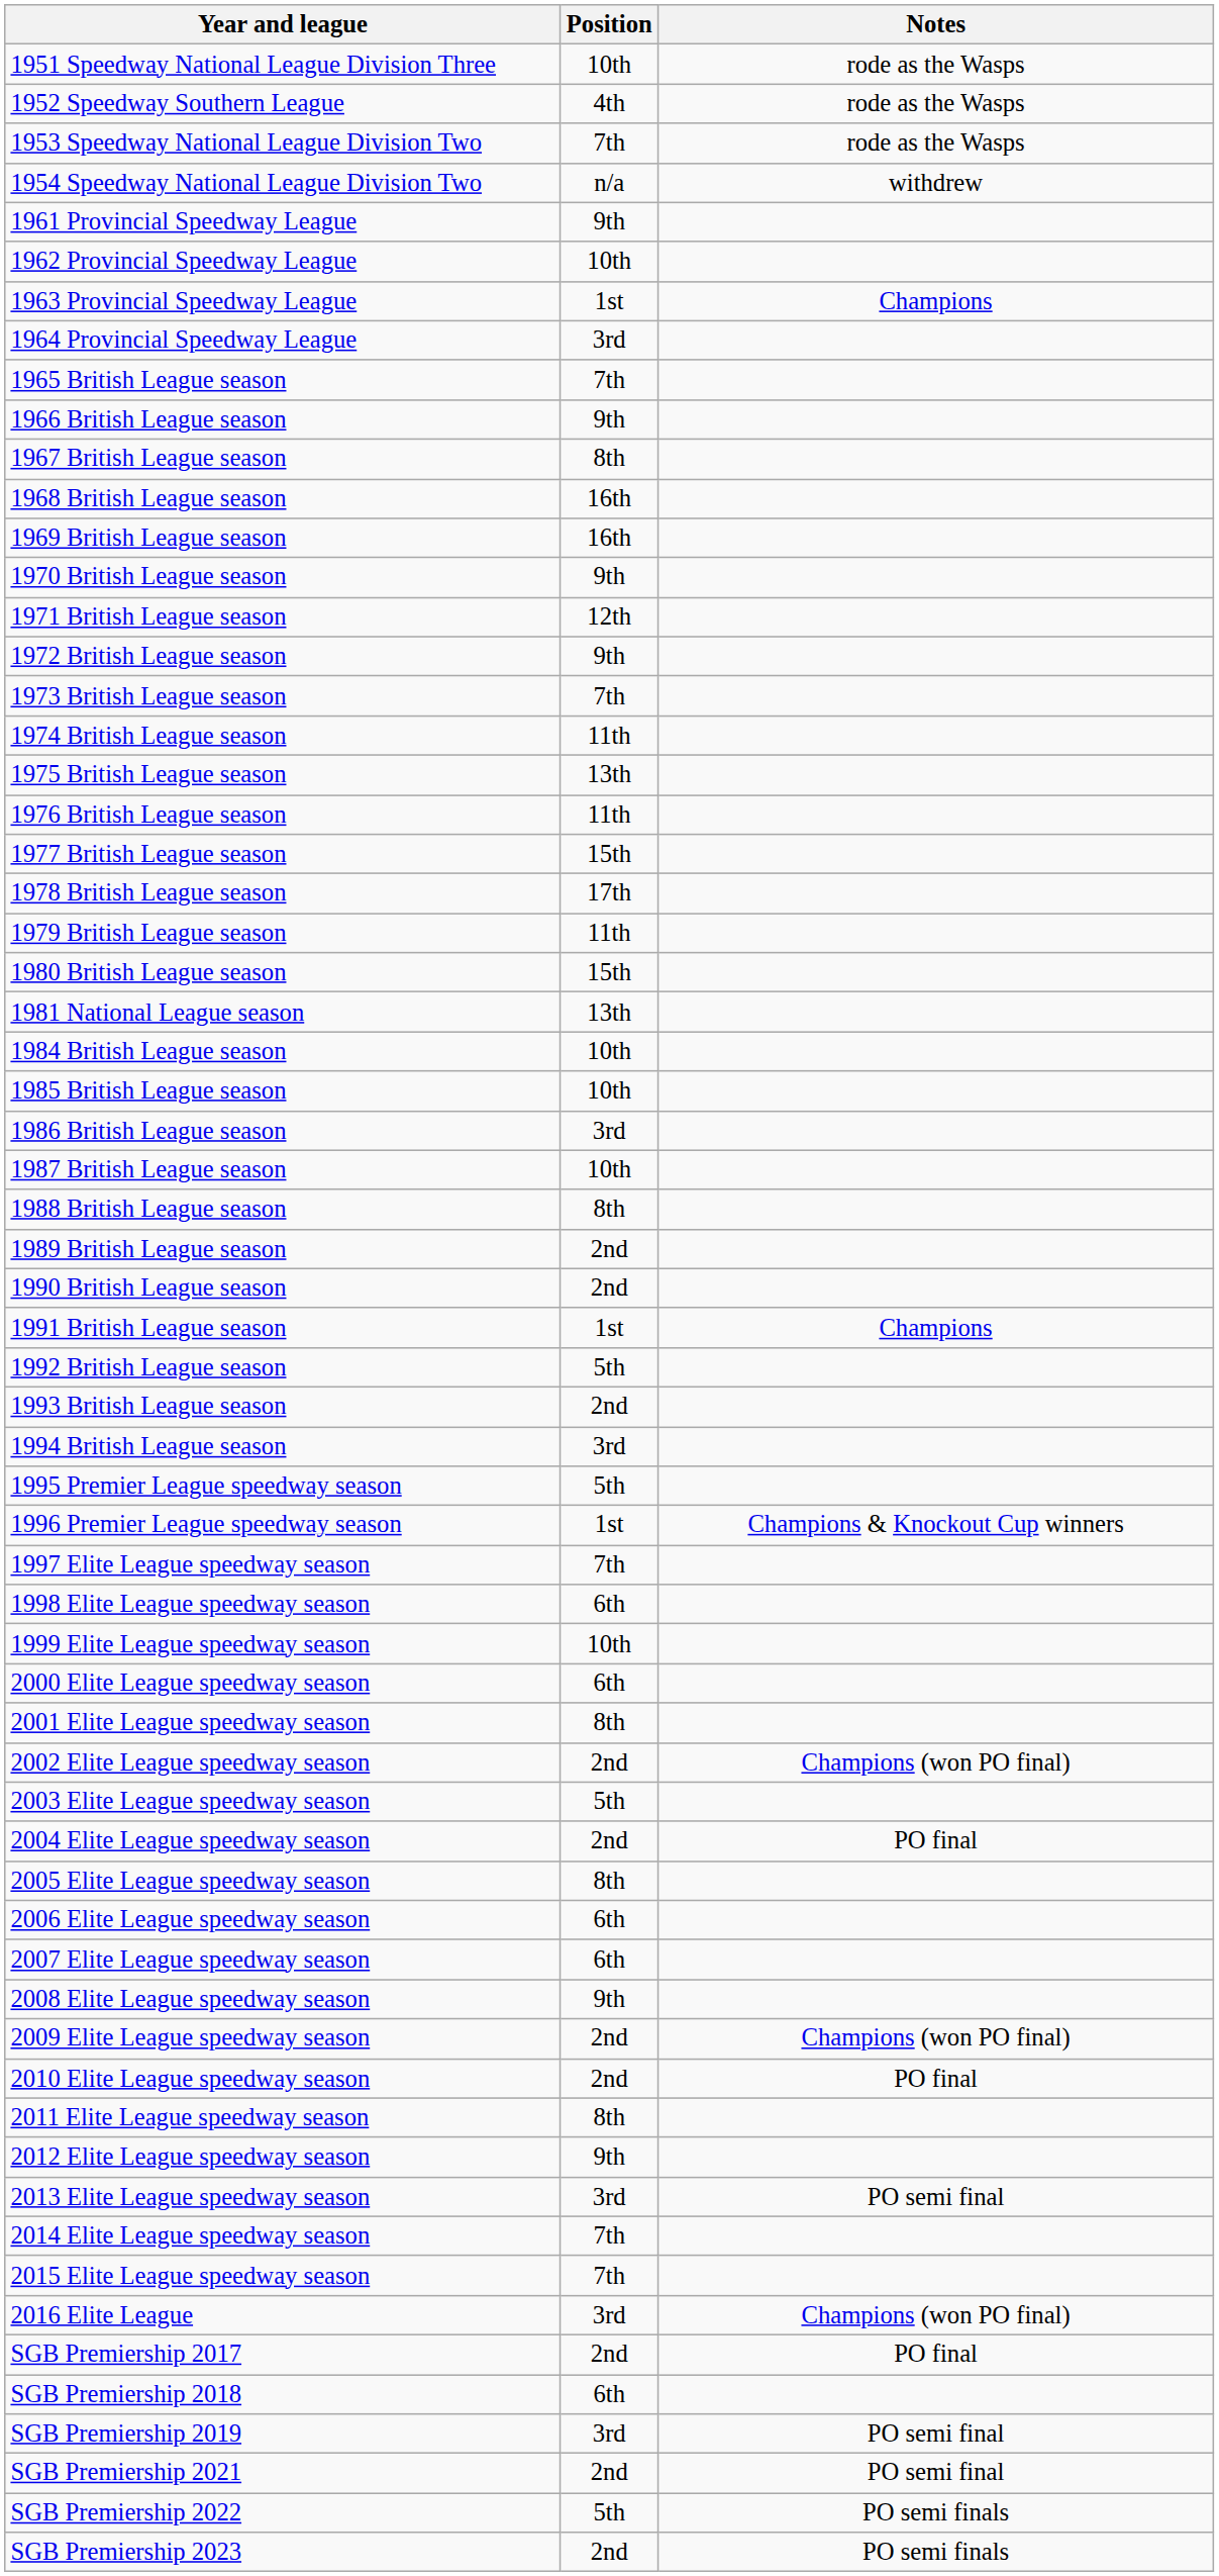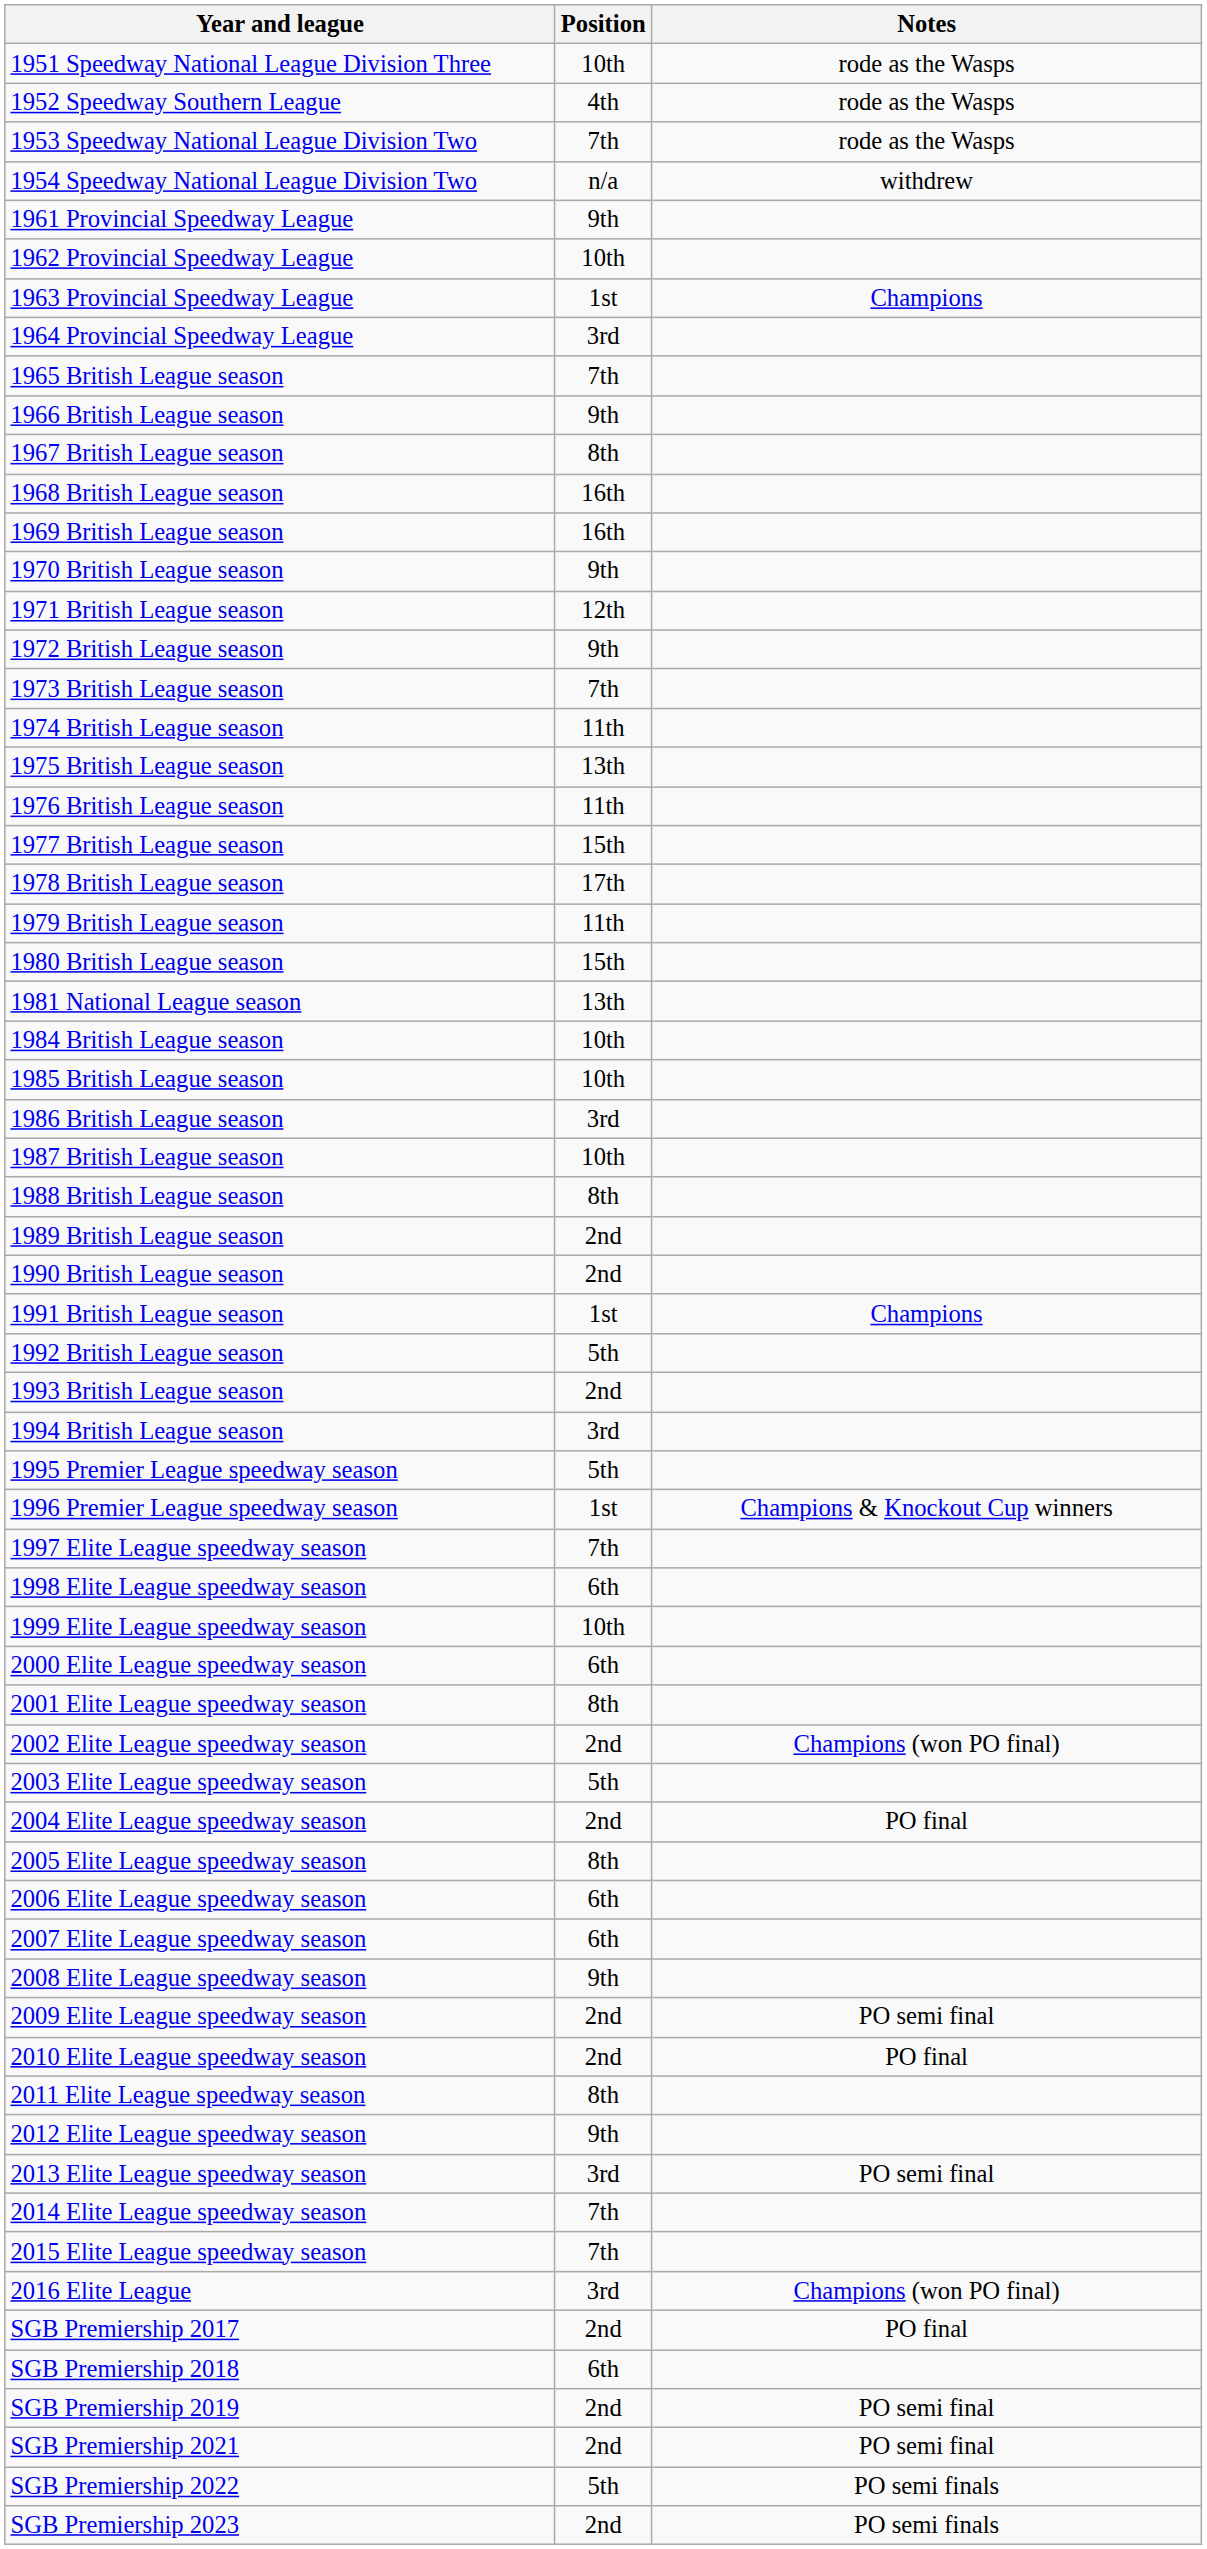2009 Elite League speedway season | Notes: Champions (won PO final) -> PO semi final
SGB Premiership 2019 | Position: 3rd -> 2nd
